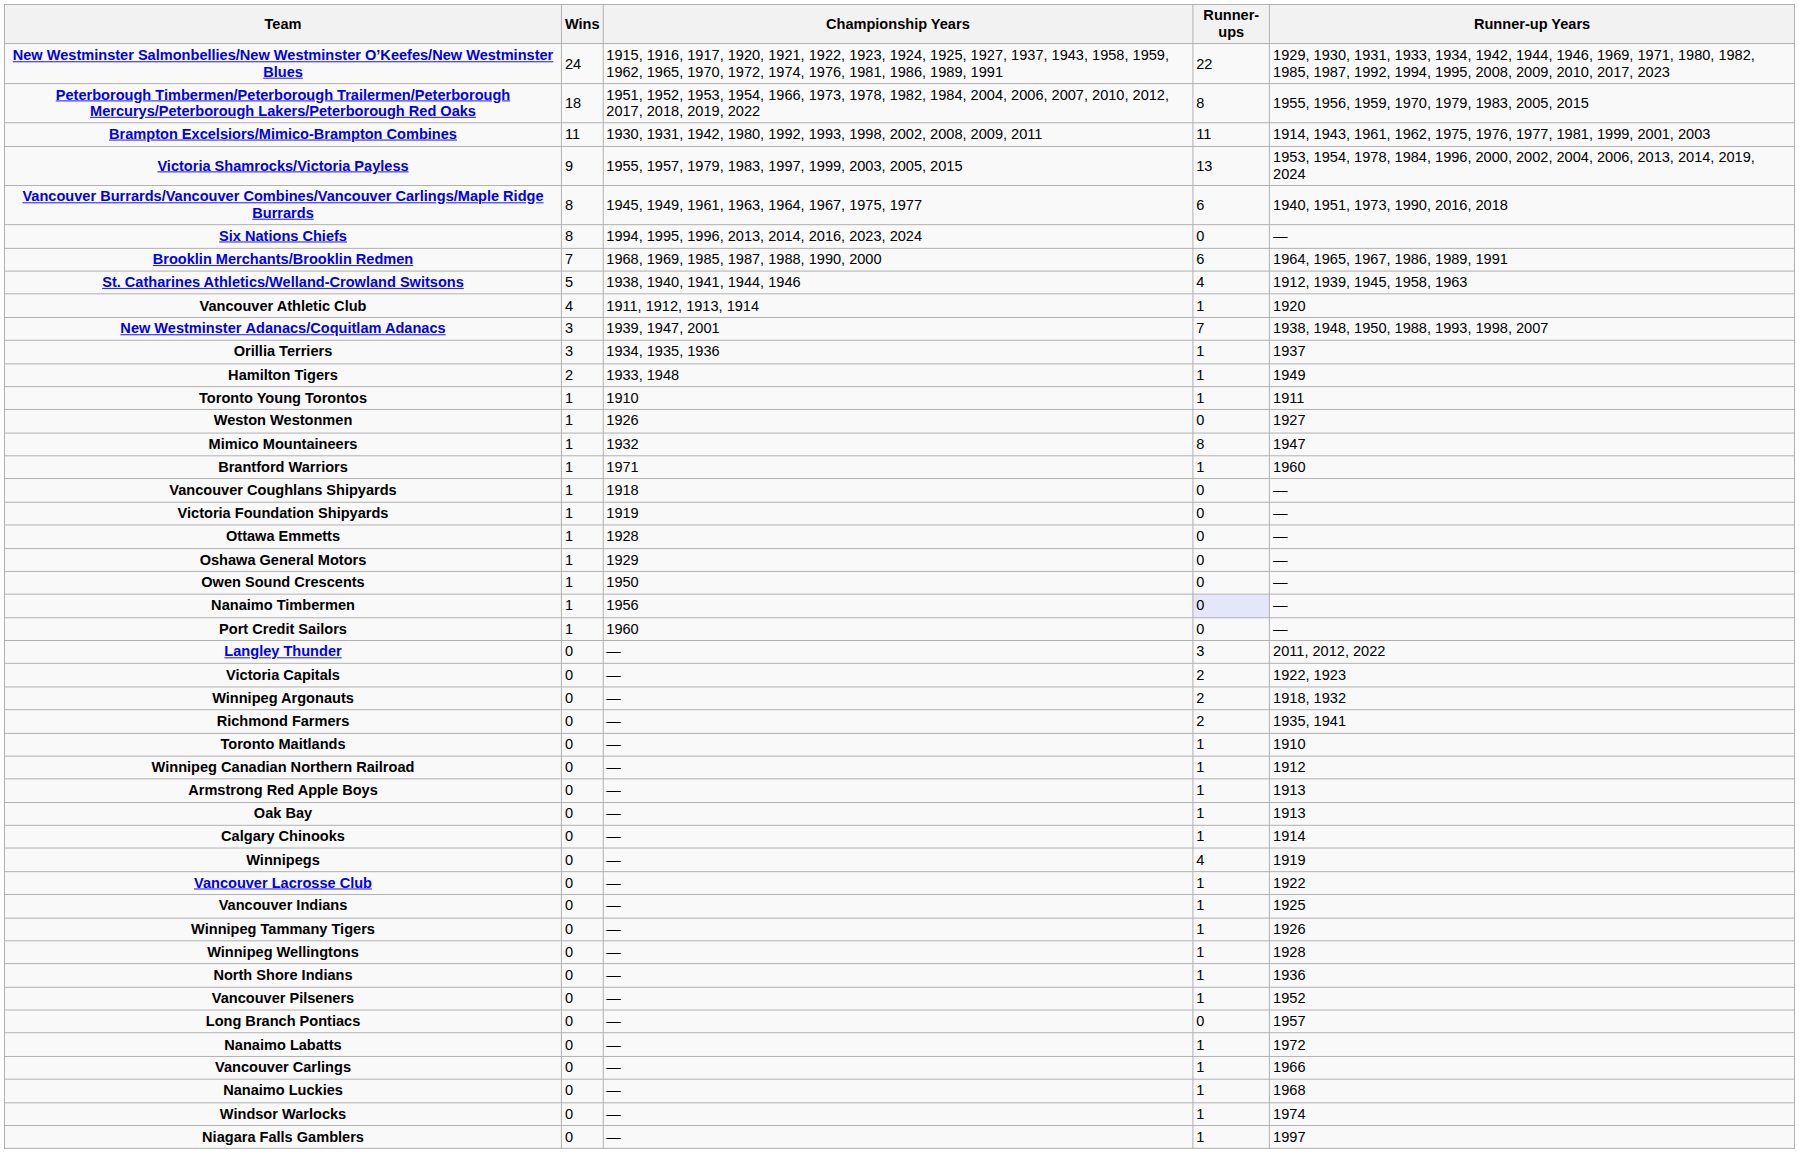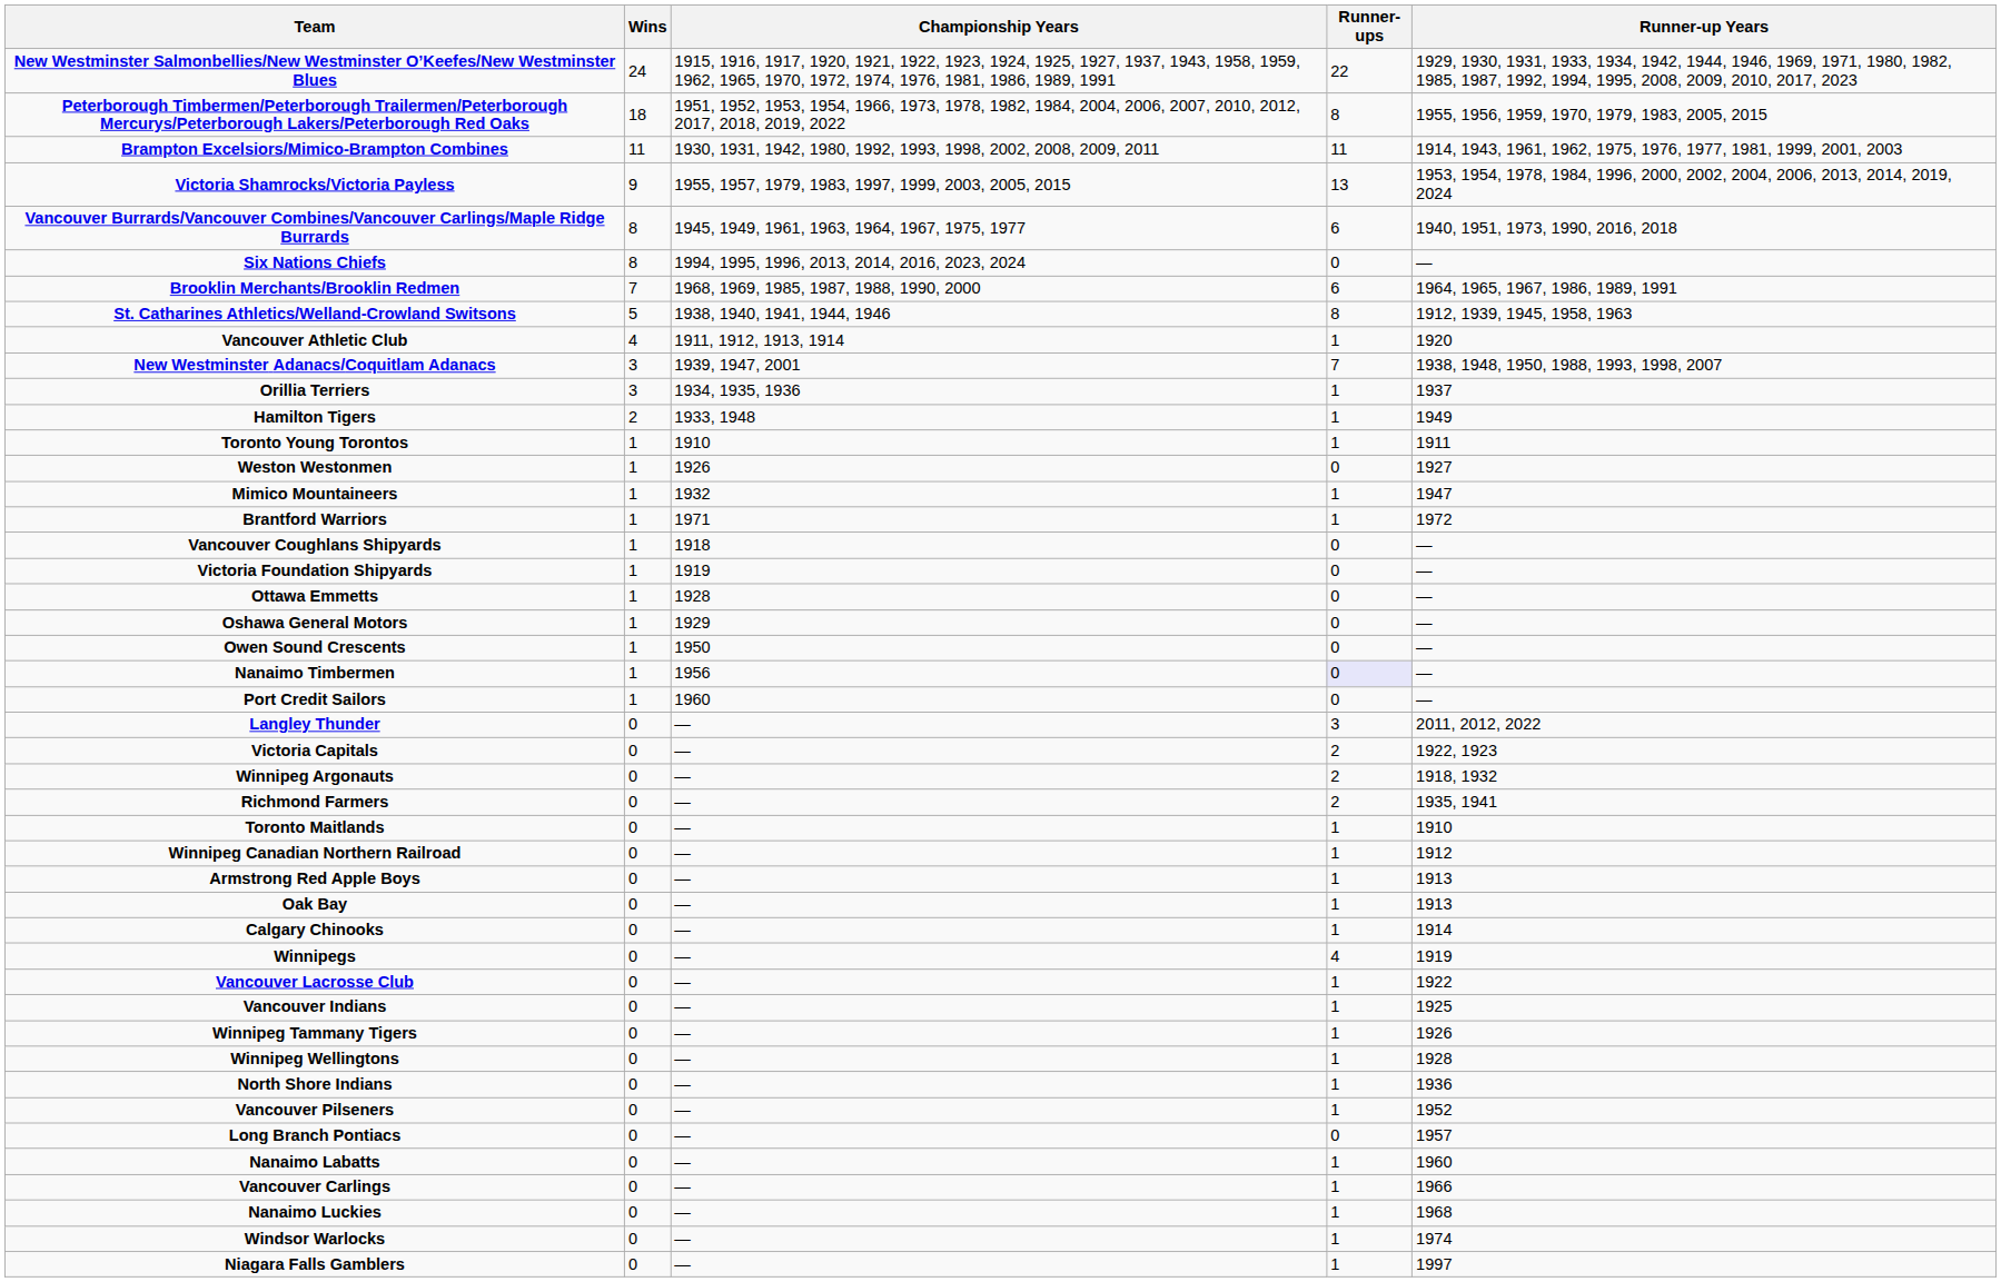St. Catharines Athletics/Welland-Crowland Switsons | Runner-ups: 4 -> 8
Mimico Mountaineers | Runner-ups: 8 -> 1
Brantford Warriors | Runner-up Years: 1960 -> 1972
Nanaimo Labatts | Runner-up Years: 1972 -> 1960
